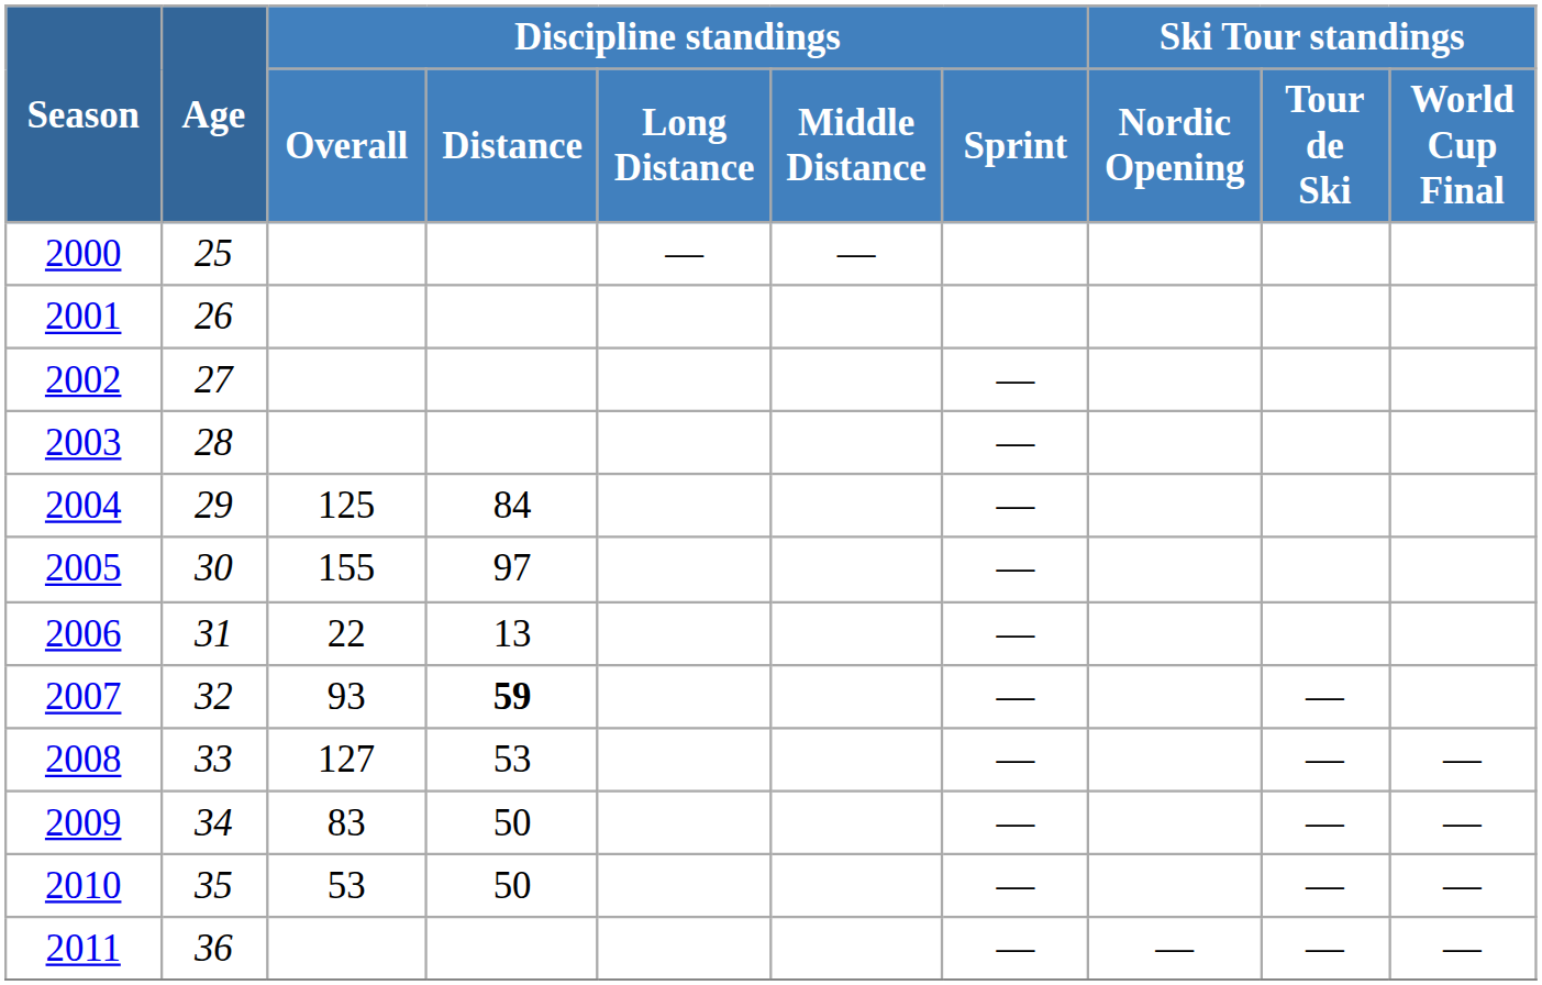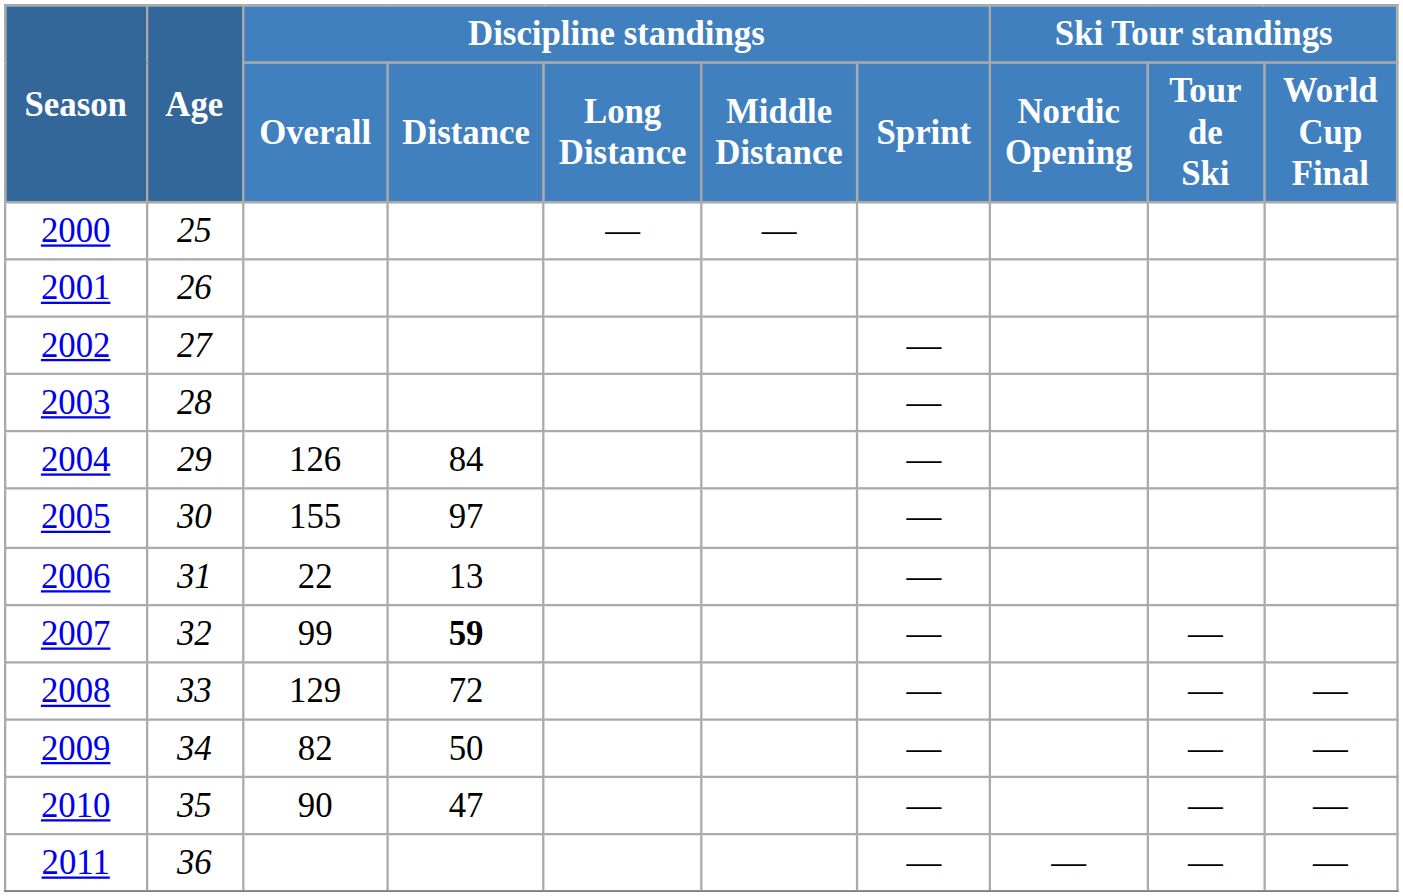2004 | Discipline standings / Overall: 125 -> 126
2007 | Discipline standings / Overall: 93 -> 99
2008 | Discipline standings / Overall: 127 -> 129
2008 | Discipline standings / Distance: 53 -> 72
2009 | Discipline standings / Overall: 83 -> 82
2010 | Discipline standings / Overall: 53 -> 90
2010 | Discipline standings / Distance: 50 -> 47
